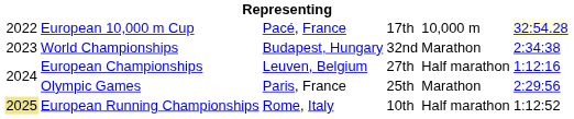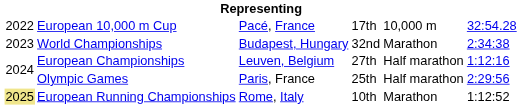European 10,000 m Cup | column 6: lightyellow background -> no background
Olympic Games | column 5: Marathon -> Half marathon
European Running Championships | column 5: Half marathon -> Marathon
